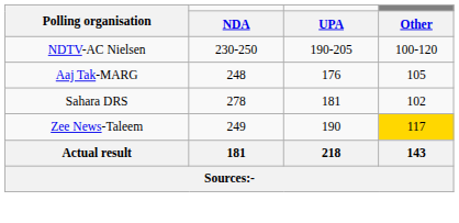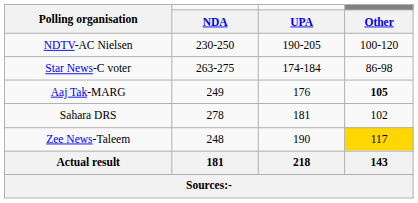+ row: Star News-C voter | 263-275 | 174-184 | 86-98
Aaj Tak-MARG | NDA: 248 -> 249
Aaj Tak-MARG | Other: normal -> bold
Zee News-Taleem | NDA: 249 -> 248
